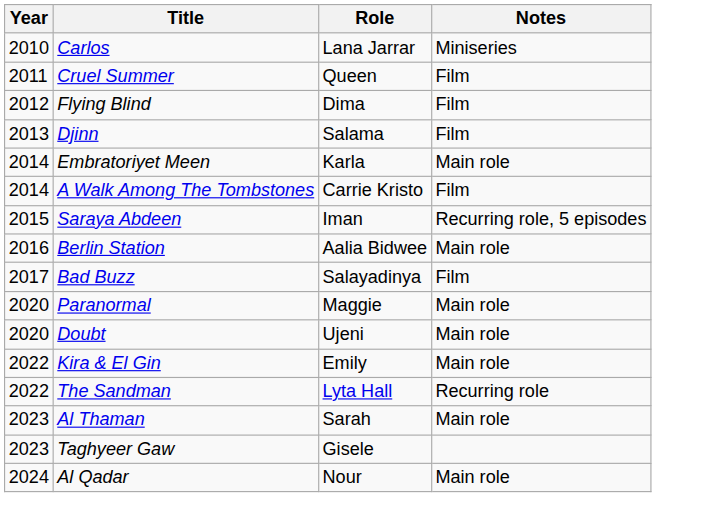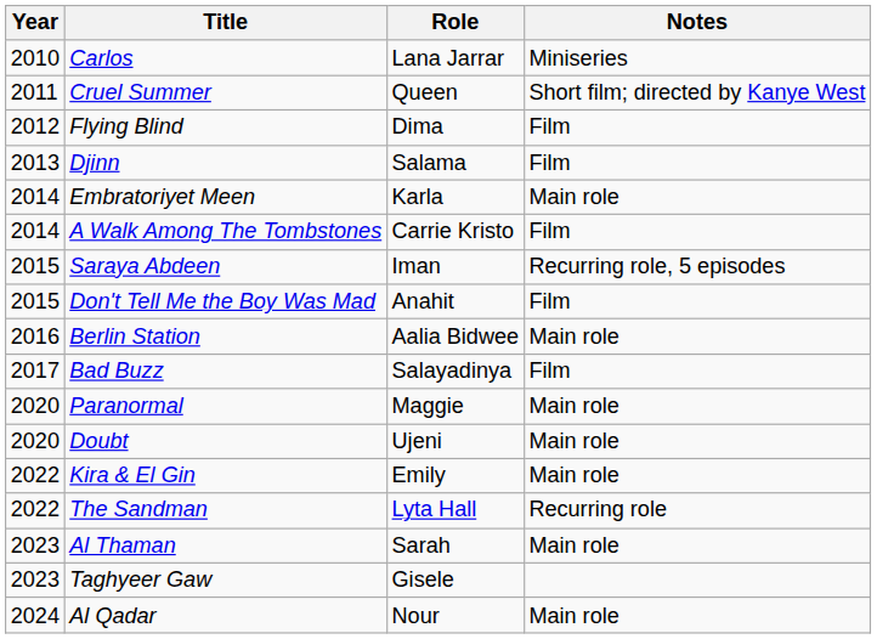Cruel Summer | Notes: Film -> Short film; directed by Kanye West
+ row: 2015 | Don't Tell Me the Boy Was Mad | Anahit | Film
